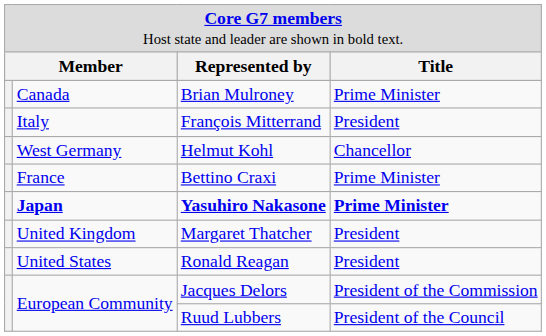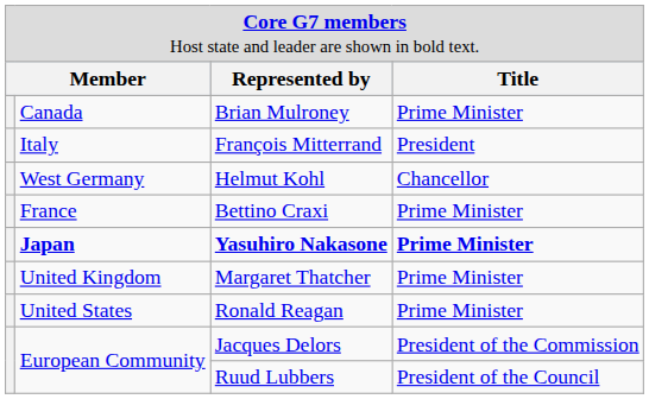Margaret Thatcher | column 4: President -> Prime Minister
Ronald Reagan | column 4: President -> Prime Minister
